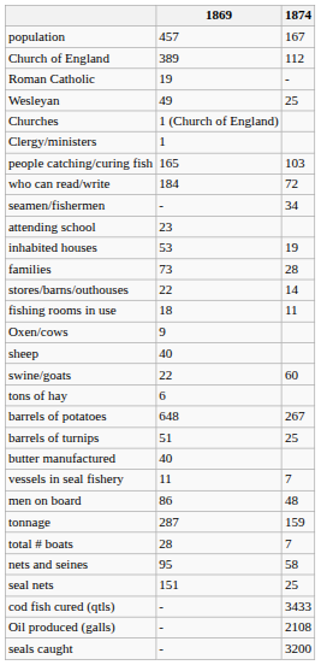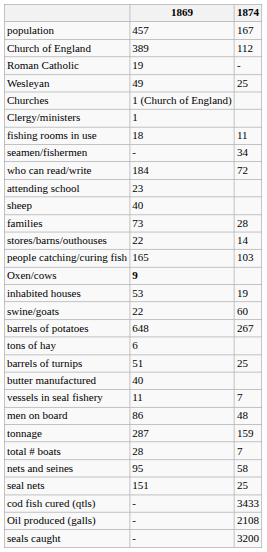rows swapped: people catching/curing fish <-> fishing rooms in use
rows swapped: seamen/fishermen <-> who can read/write
rows swapped: inhabited houses <-> sheep
Oxen/cows | 1869: normal -> bold
rows swapped: tons of hay <-> barrels of potatoes
